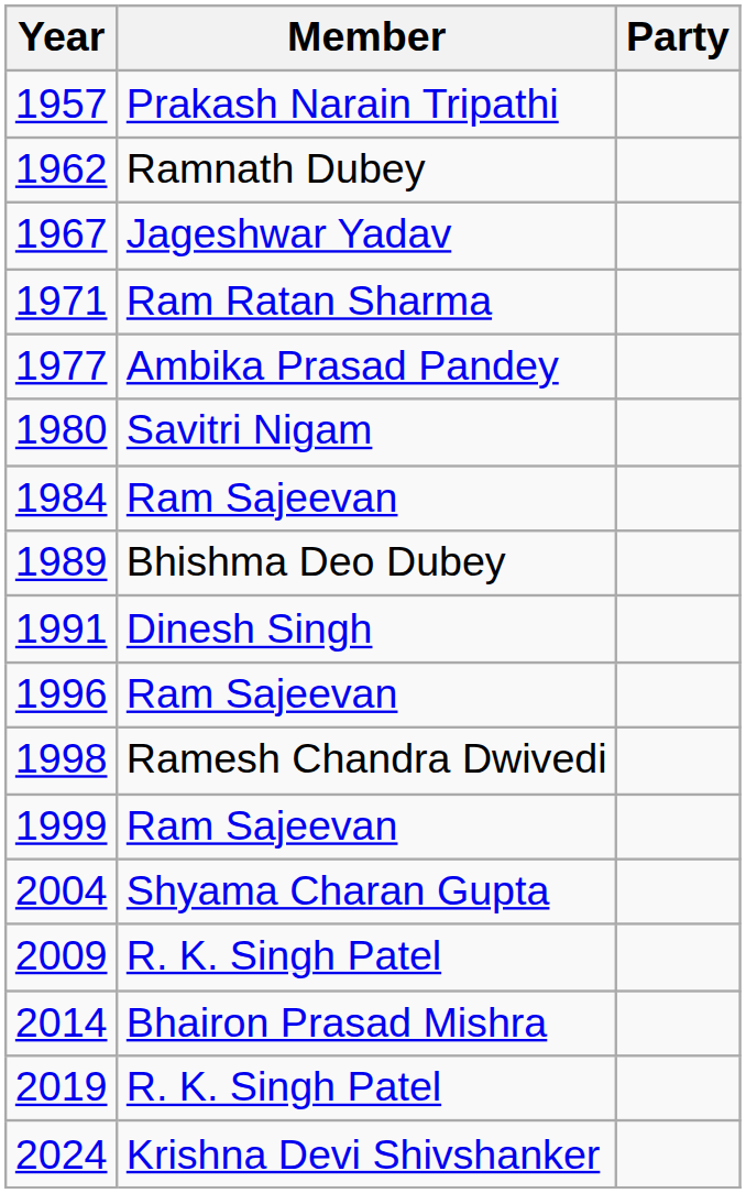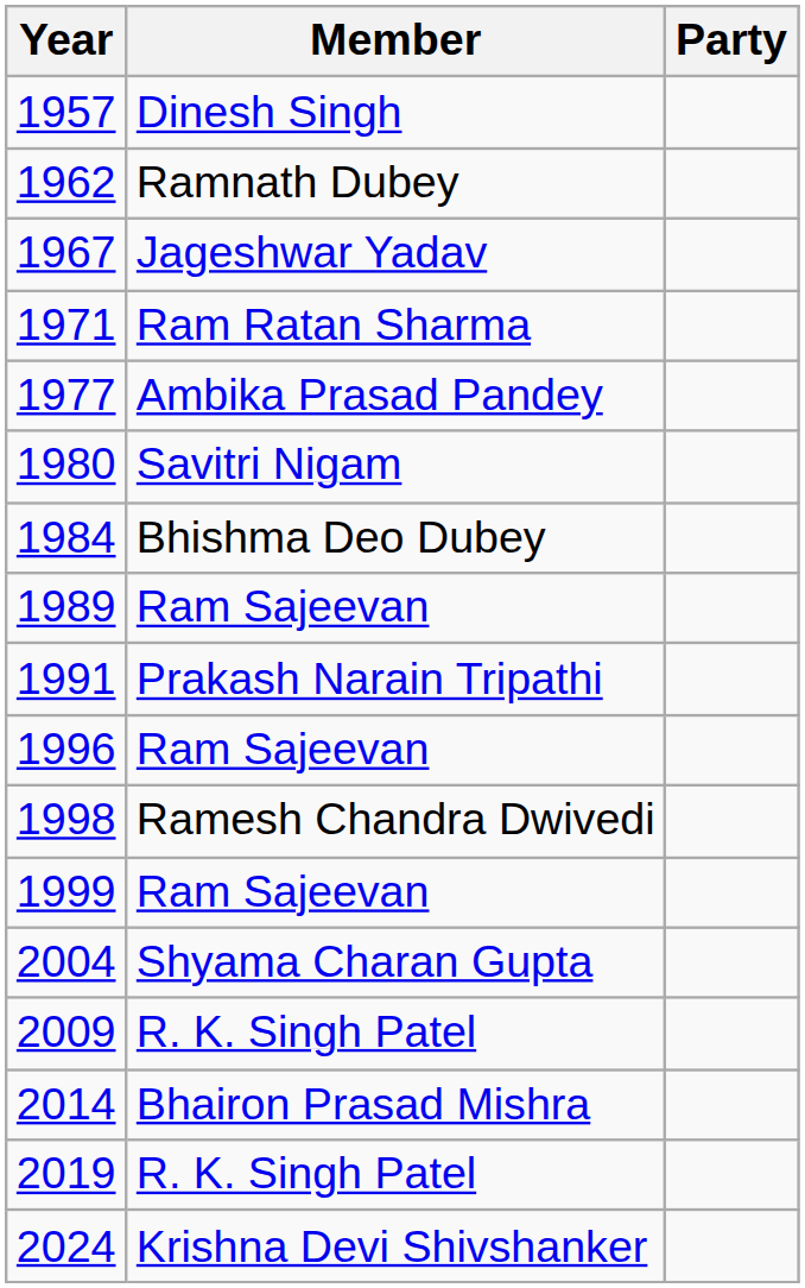1957 | Member: Prakash Narain Tripathi -> Dinesh Singh
1984 | Member: Ram Sajeevan -> Bhishma Deo Dubey
1989 | Member: Bhishma Deo Dubey -> Ram Sajeevan
1991 | Member: Dinesh Singh -> Prakash Narain Tripathi
